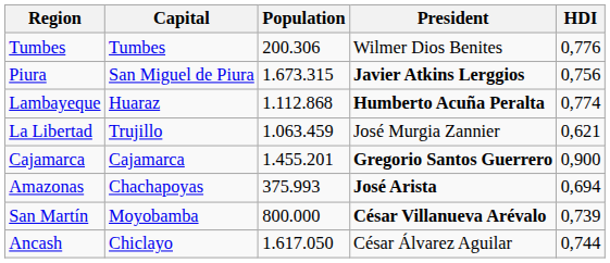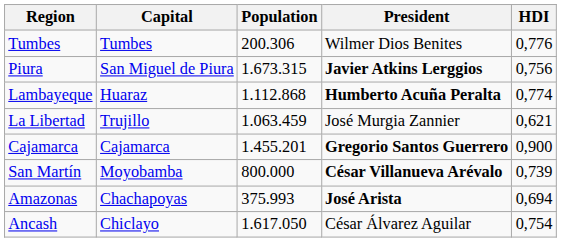rows swapped: San Martín <-> Amazonas
Ancash | HDI: 0,744 -> 0,754
